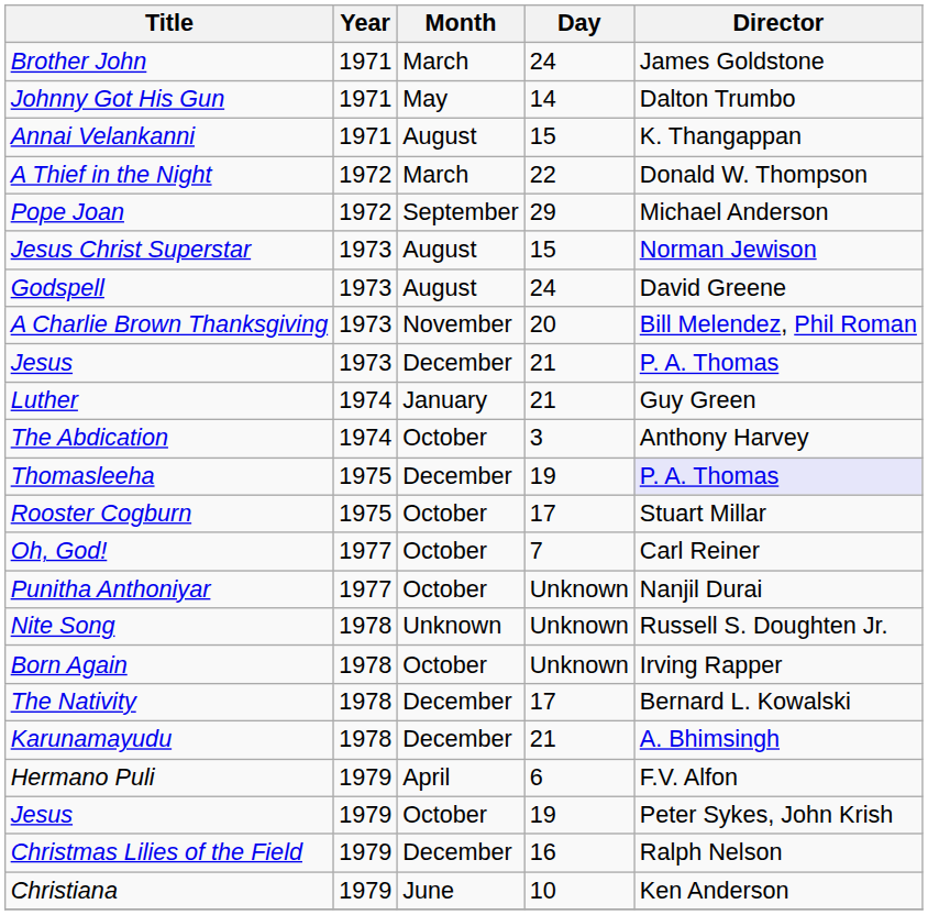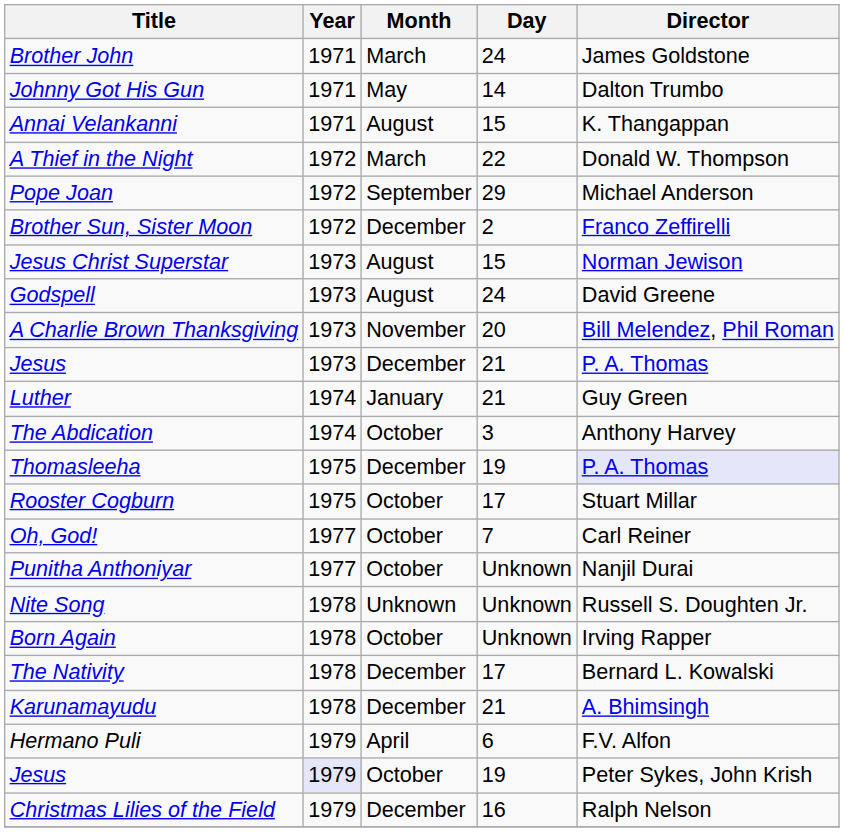+ row: Brother Sun, Sister Moon | 1972 | December | 2 | Franco Zeffirelli
Jesus / 19 | Year: no background -> lavender background
- row: Christiana | 1979 | June | 10 | Ken Anderson
